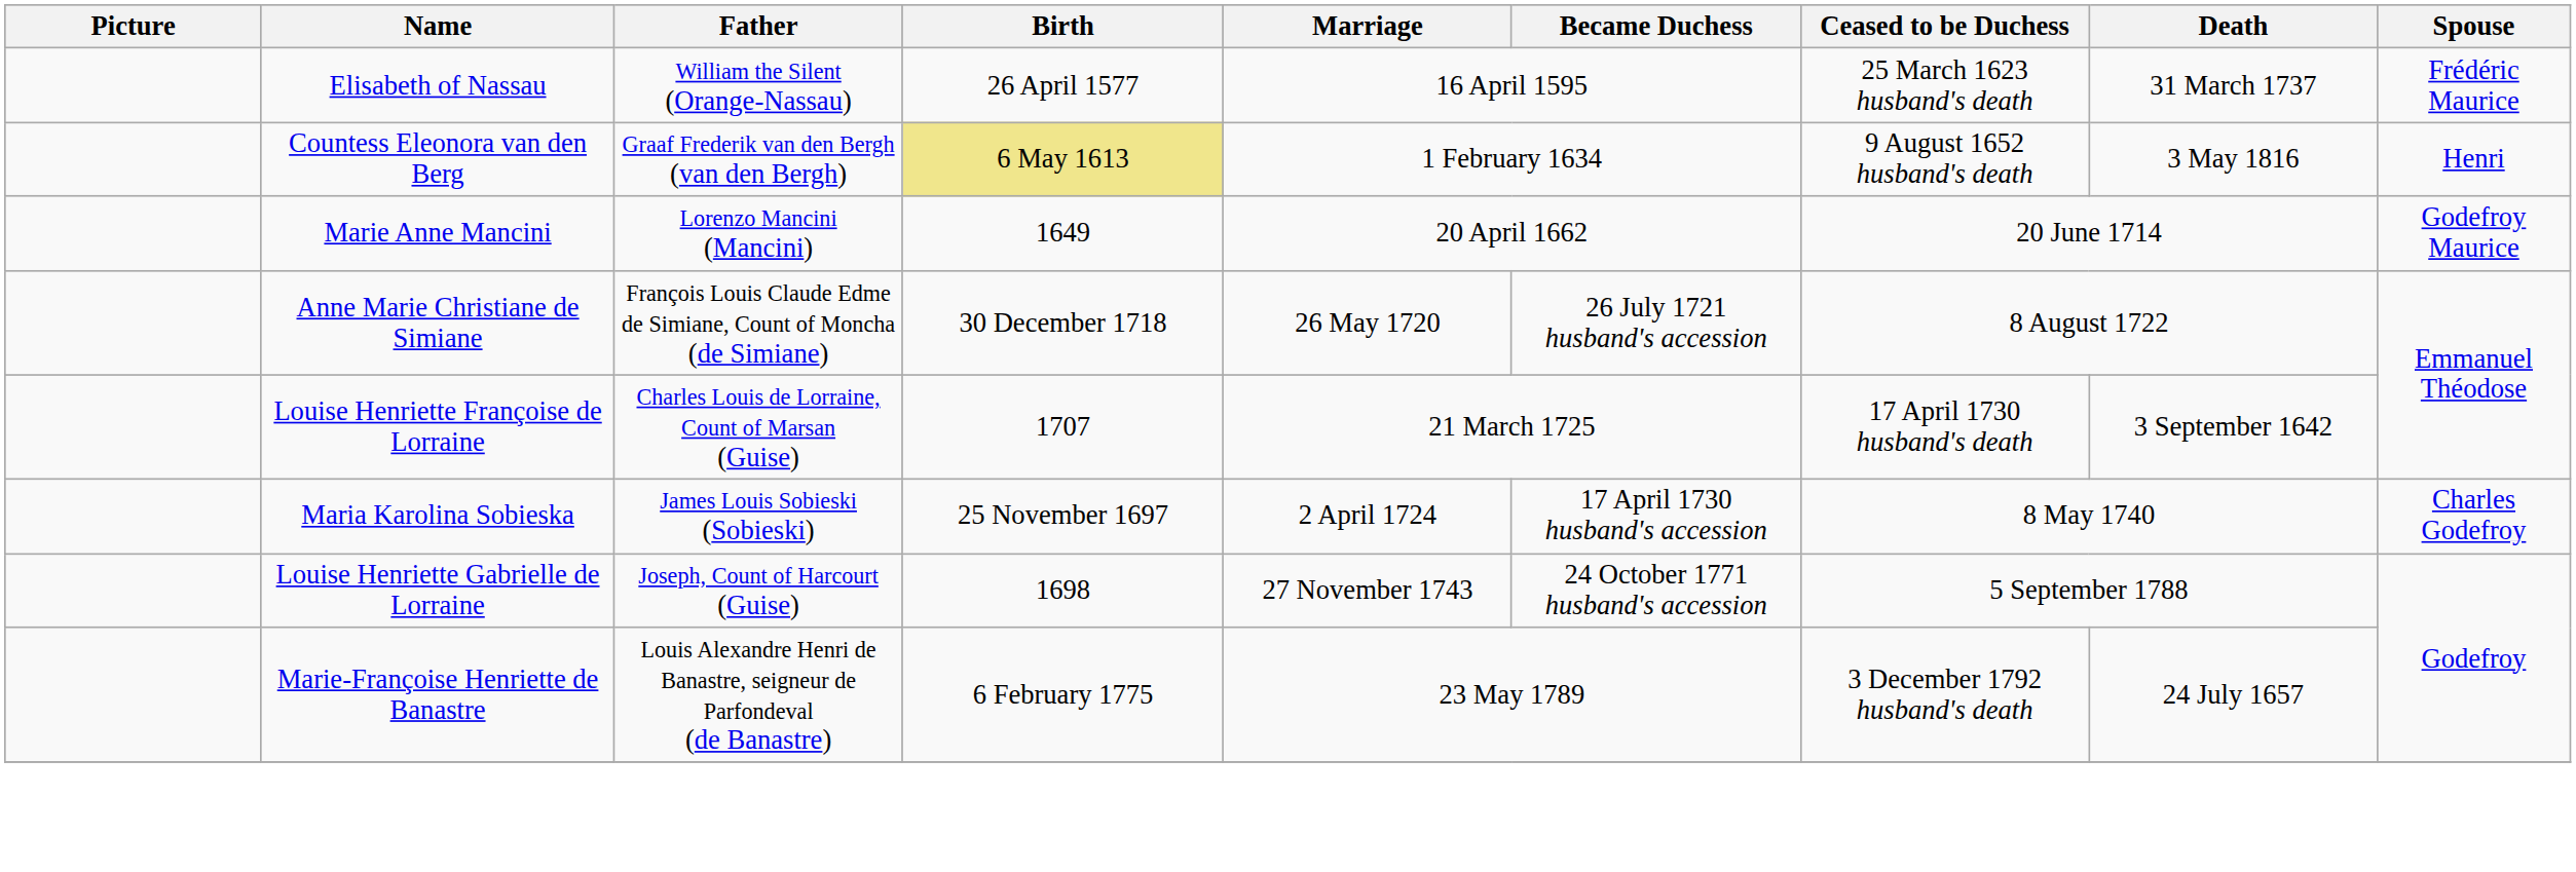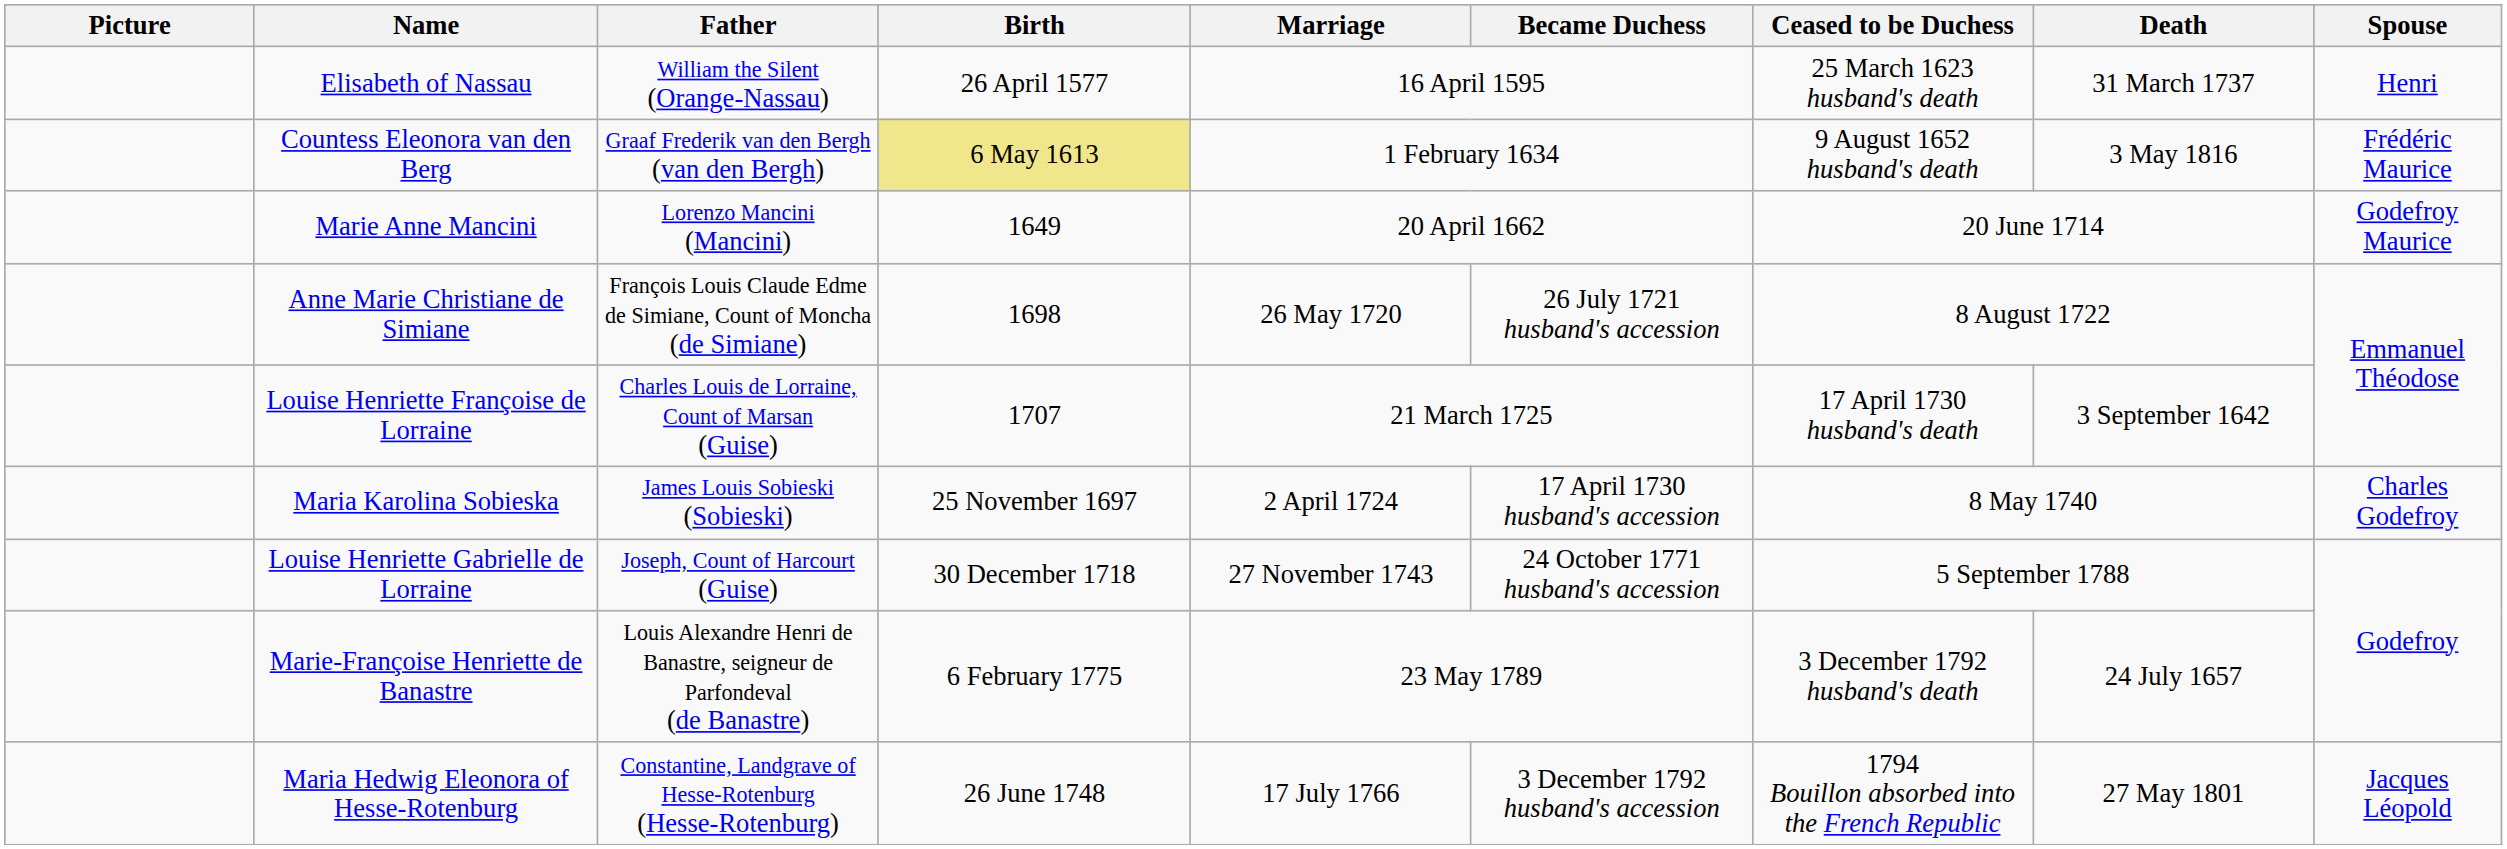Elisabeth of Nassau | Spouse: Frédéric Maurice -> Henri
Countess Eleonora van den Berg | Spouse: Henri -> Frédéric Maurice
Anne Marie Christiane de Simiane | Birth: 30 December 1718 -> 1698
Louise Henriette Gabrielle de Lorraine | Birth: 1698 -> 30 December 1718
+ row: Maria Hedwig Eleonora of Hesse-Rotenburg | Constantine, Landgrave of Hesse-Rotenburg (Hesse-Rotenburg) | 26 June 1748 | 17 July 1766 | 3 December 1792 husband's accession | 1794 Bouillon absorbed into the French Republic | 27 May 1801 | Jacques Léopold
